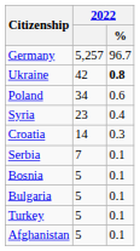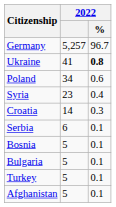Ukraine | 2022: 42 -> 41
Serbia | 2022: 7 -> 6
